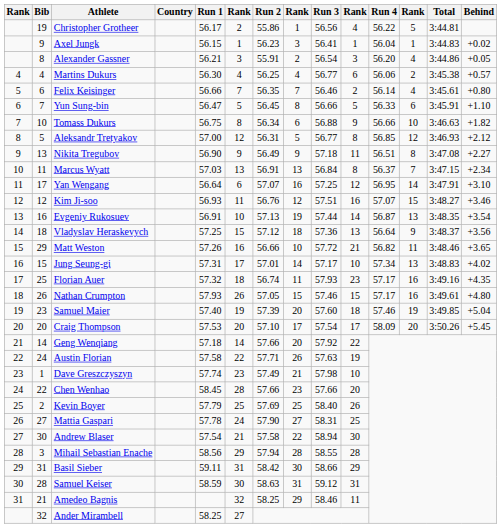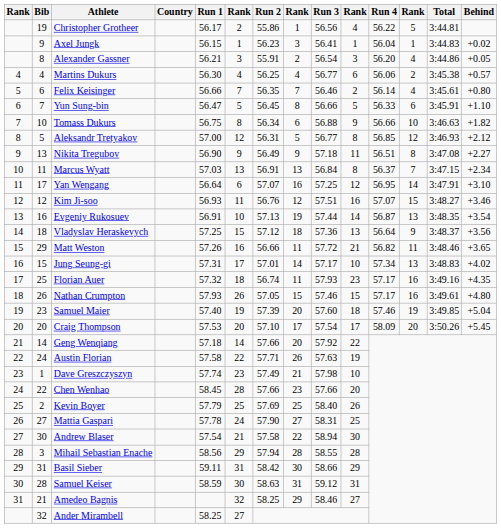Matt Weston | column 8: 10 -> 11
Amedeo Bagnis | column 10: 11 -> 27
